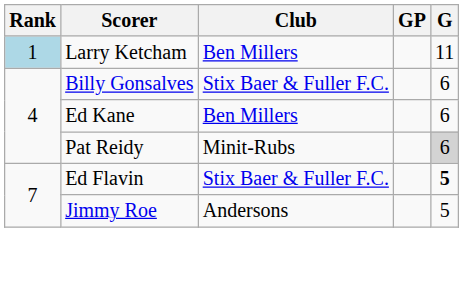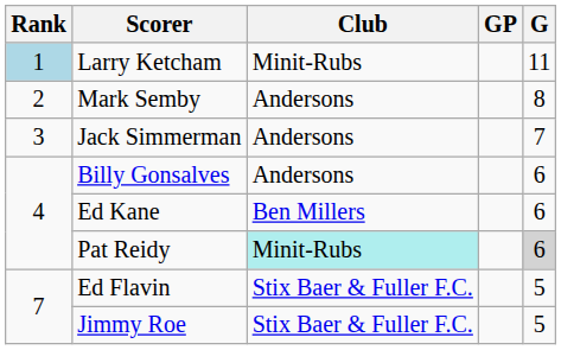Larry Ketcham | Club: Ben Millers -> Minit-Rubs
+ row: 2 | Mark Semby | Andersons | 8
+ row: 3 | Jack Simmerman | Andersons | 7
Billy Gonsalves | Club: Stix Baer & Fuller F.C. -> Andersons
Pat Reidy | Club: no background -> paleturquoise background
Ed Flavin | G: bold -> normal
Jimmy Roe | Club: Andersons -> Stix Baer & Fuller F.C.
